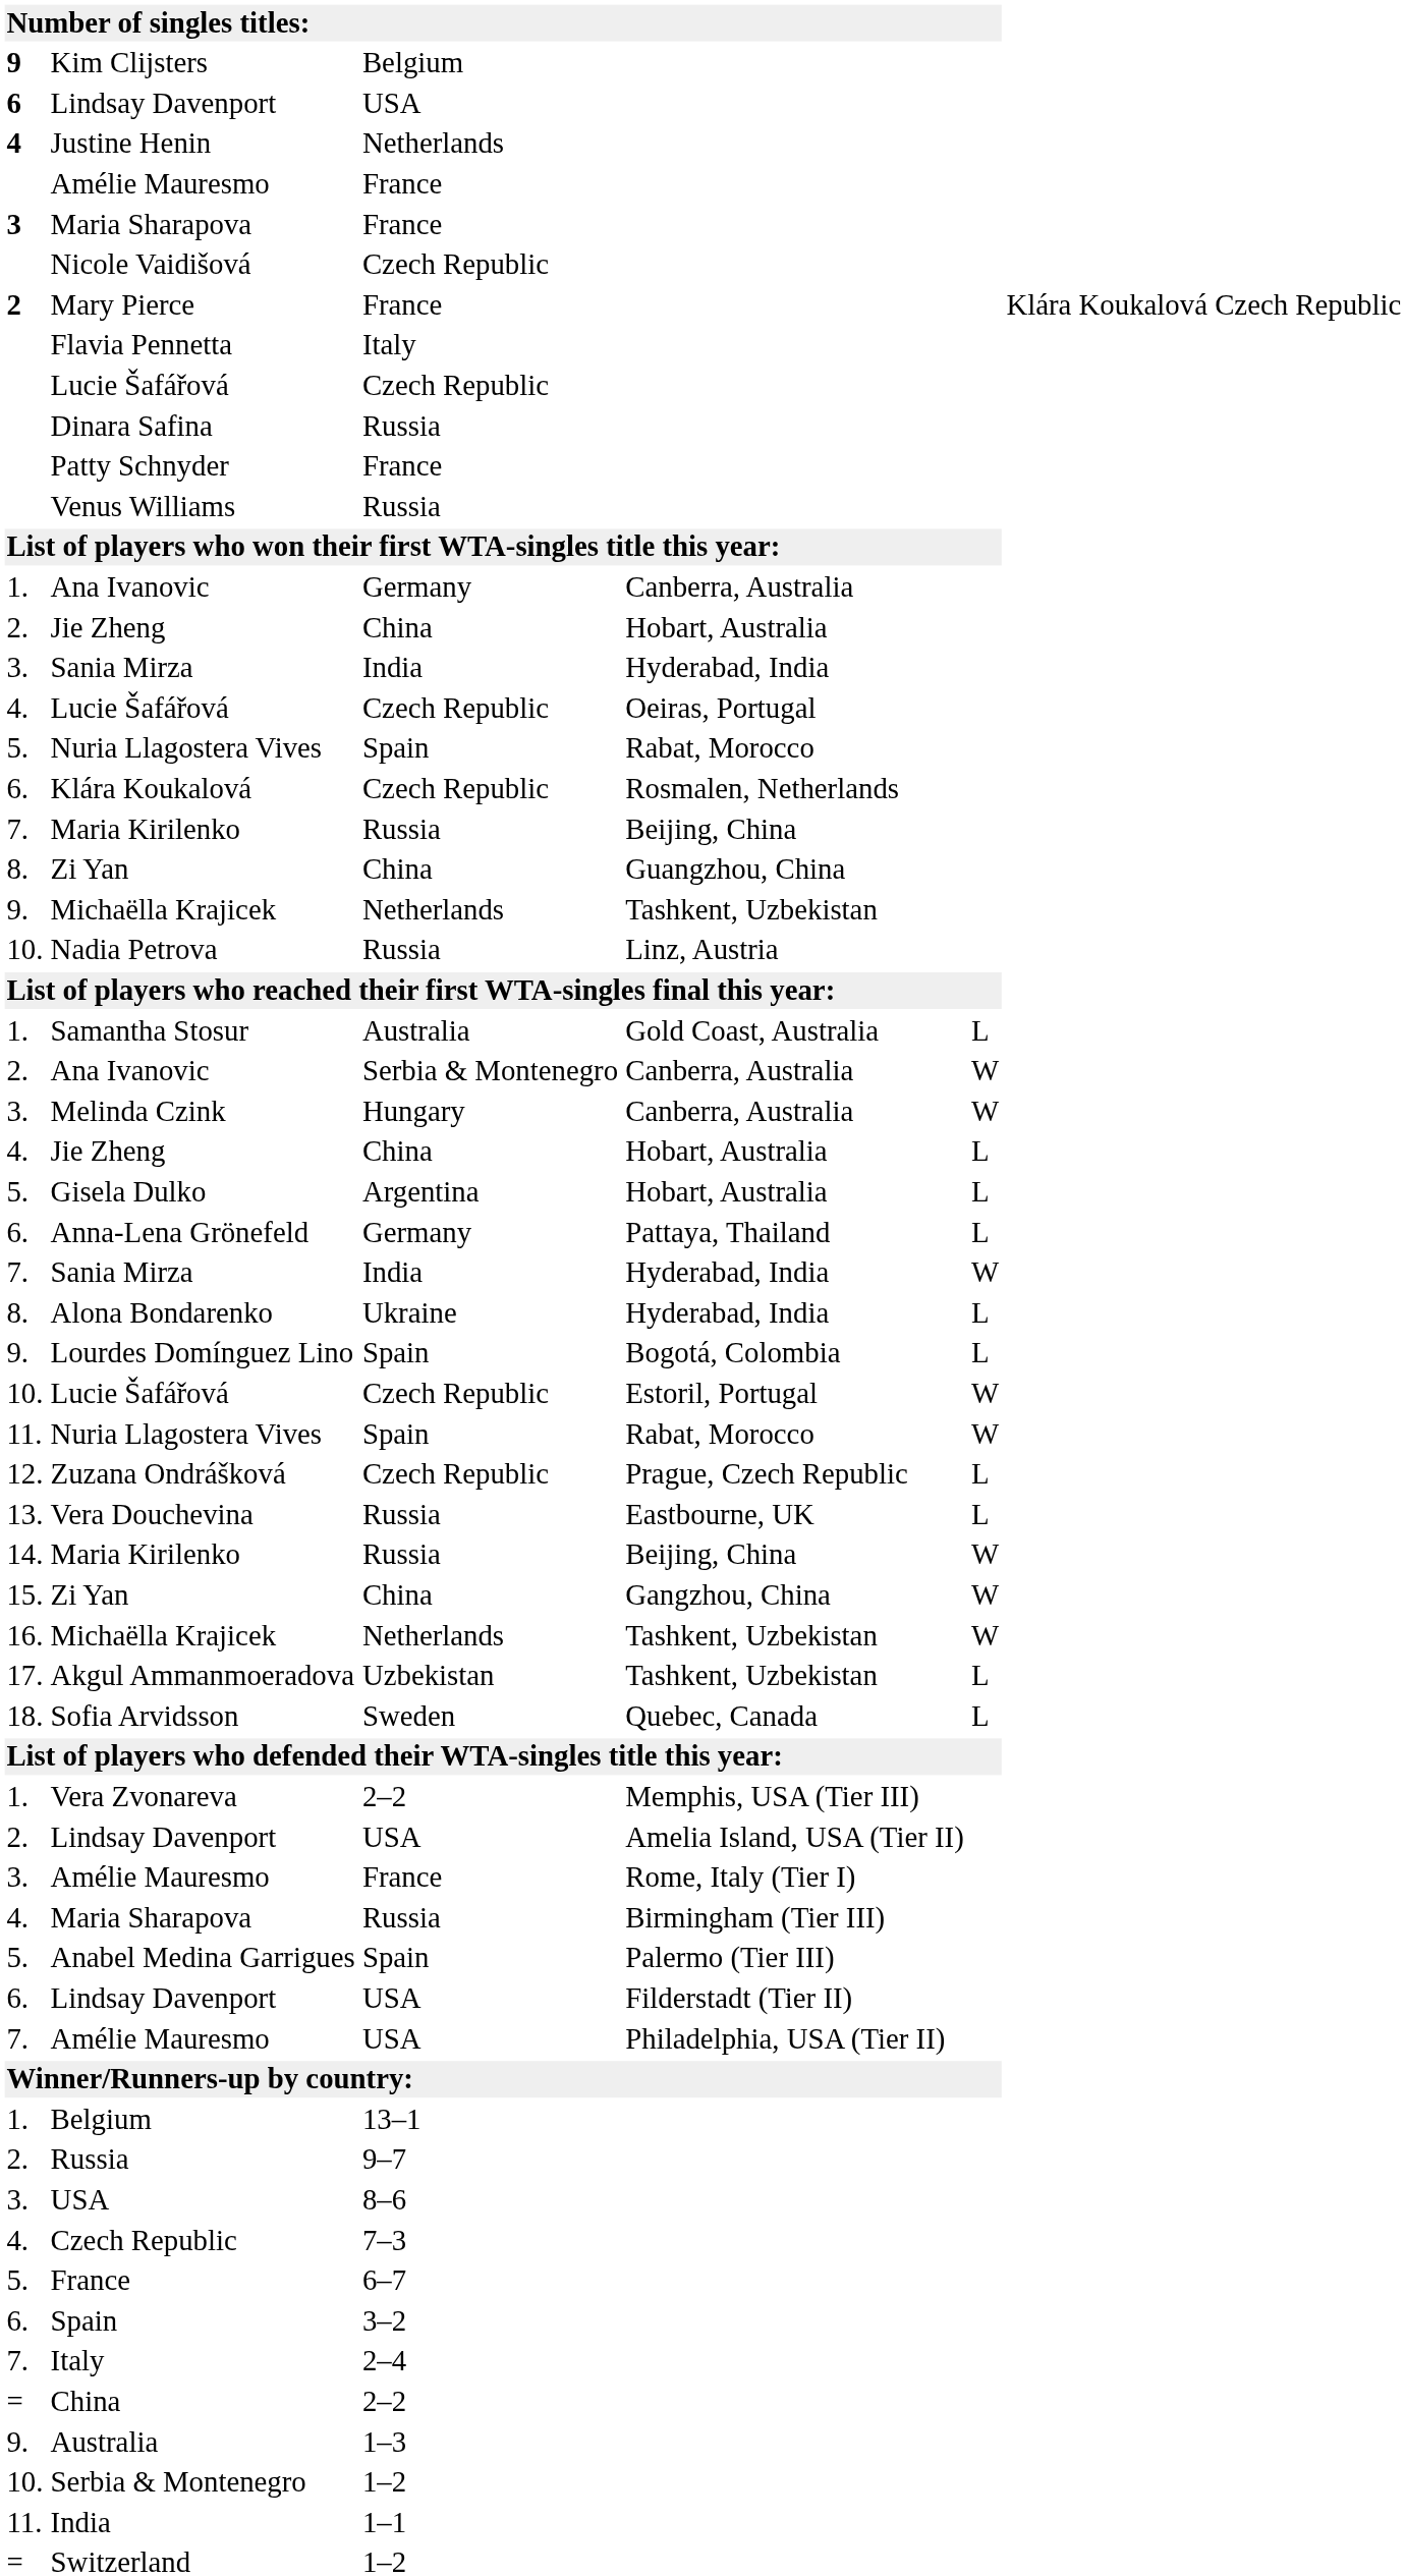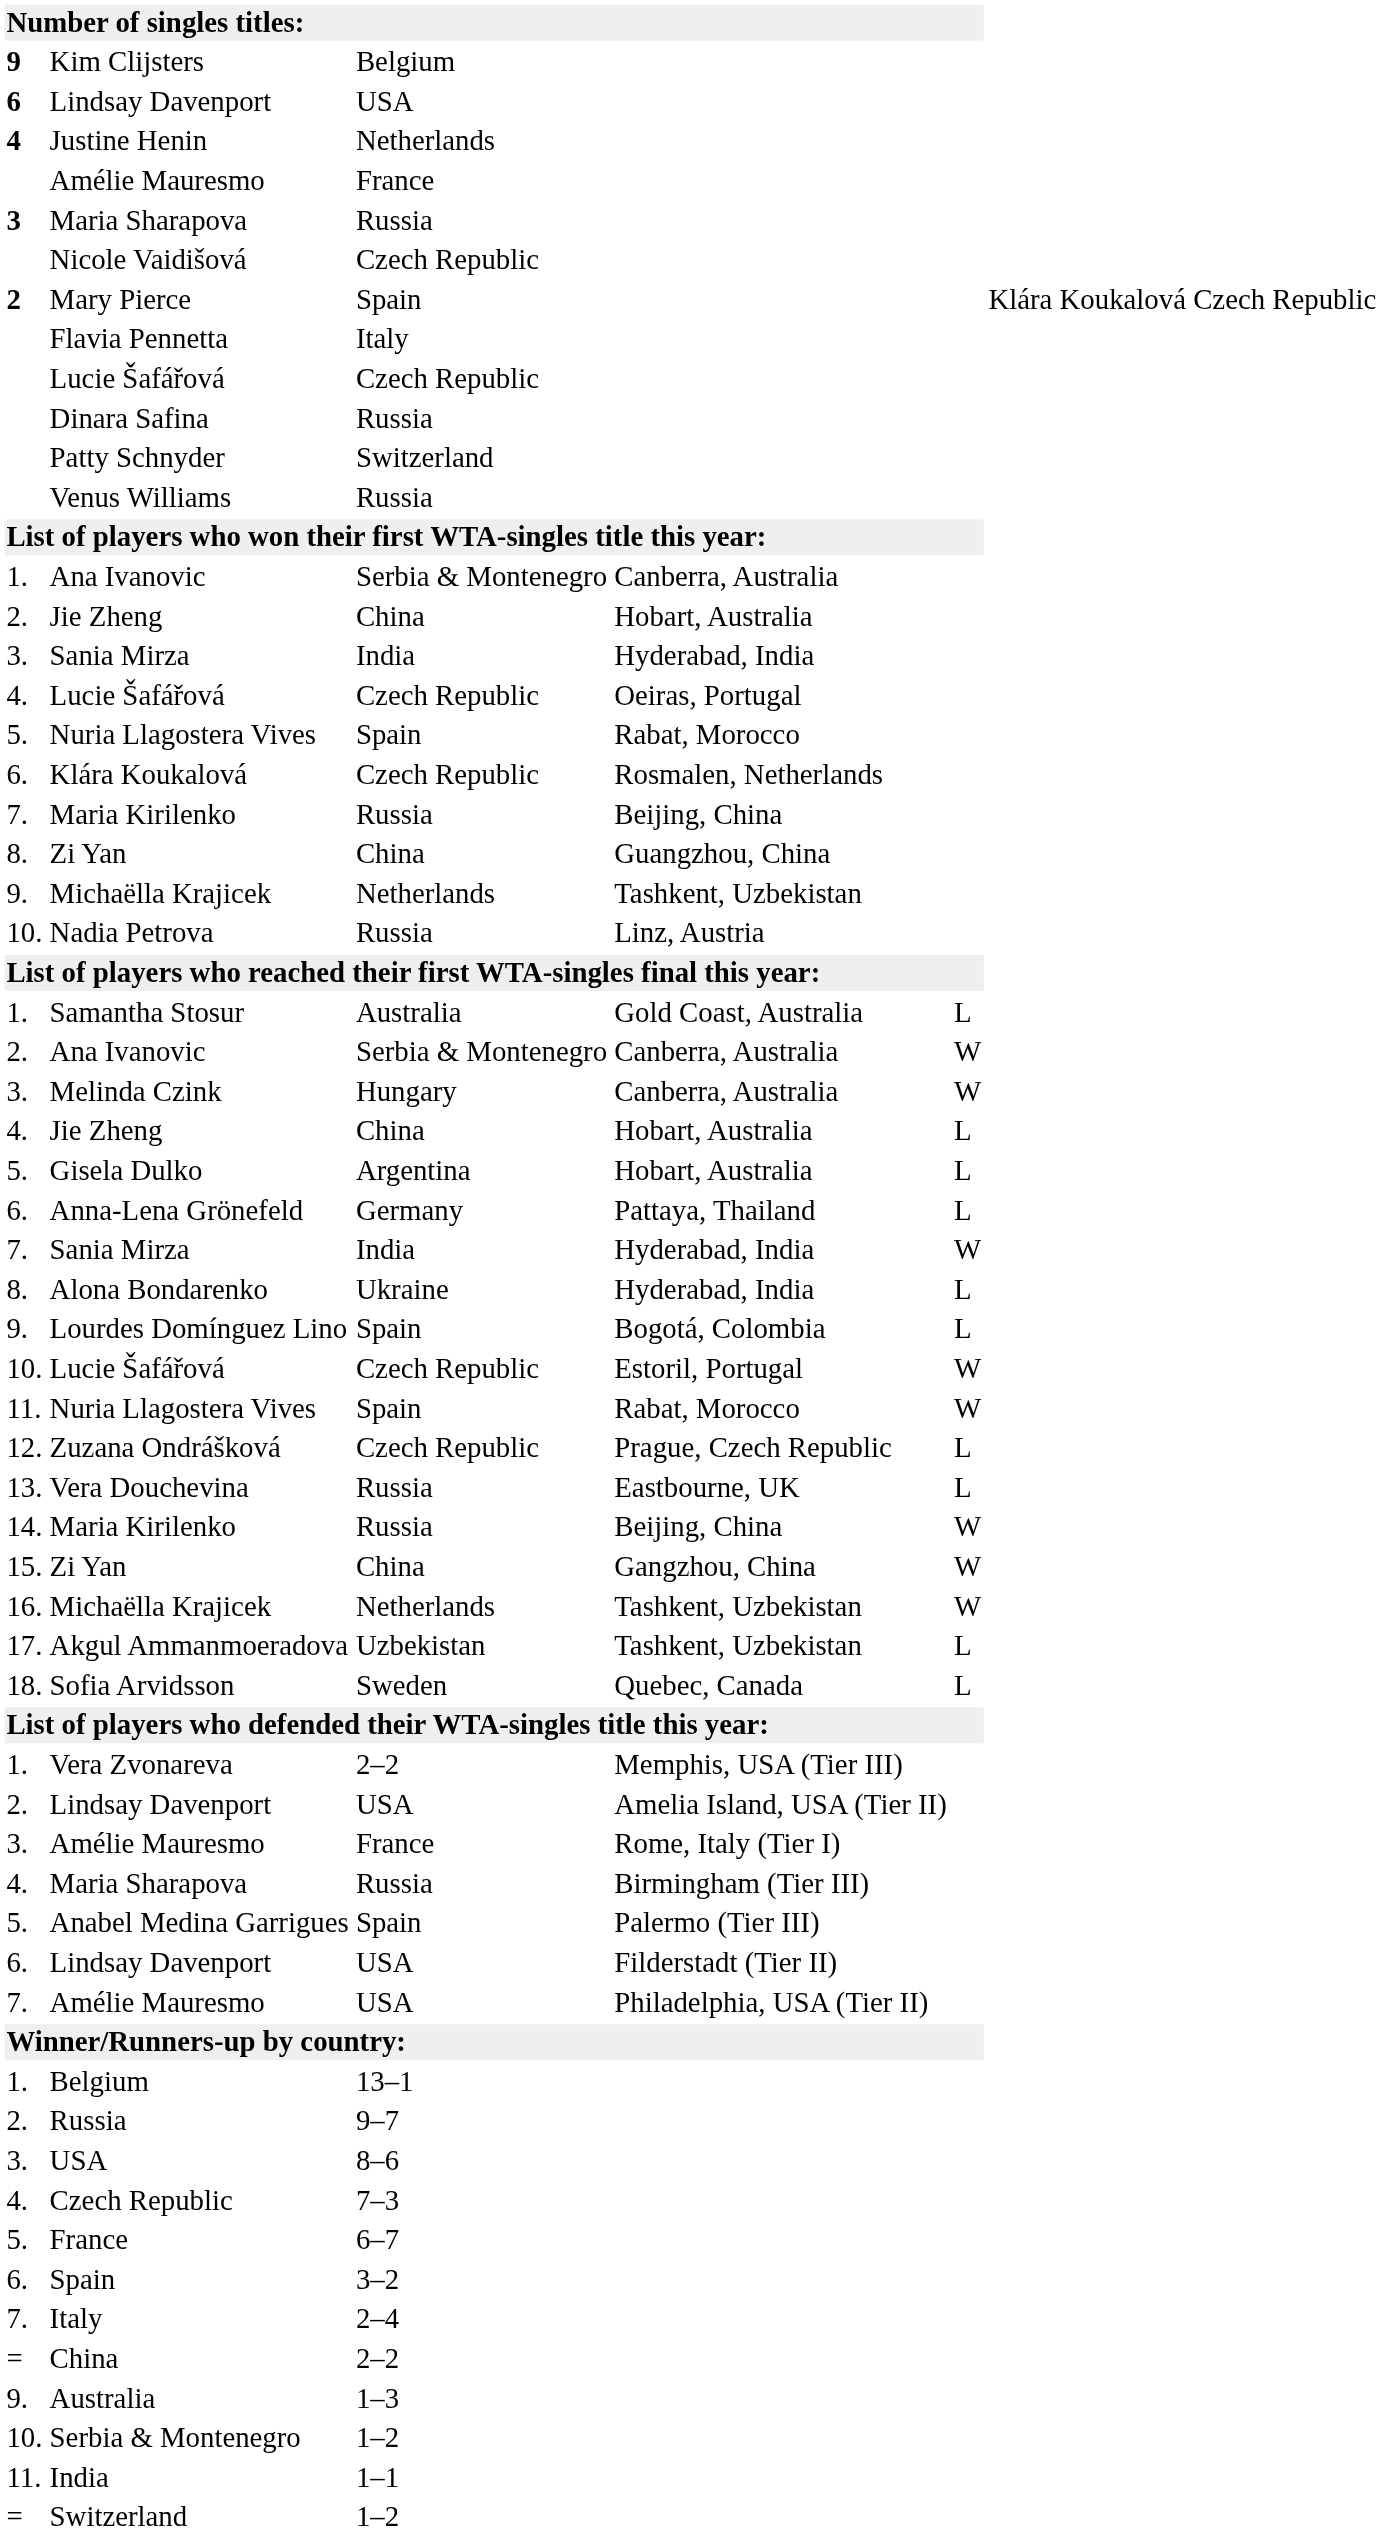3 / Maria Sharapova | column 3: France -> Russia
Mary Pierce | column 3: France -> Spain
Patty Schnyder | column 3: France -> Switzerland
1. / Ana Ivanovic | column 3: Germany -> Serbia & Montenegro
